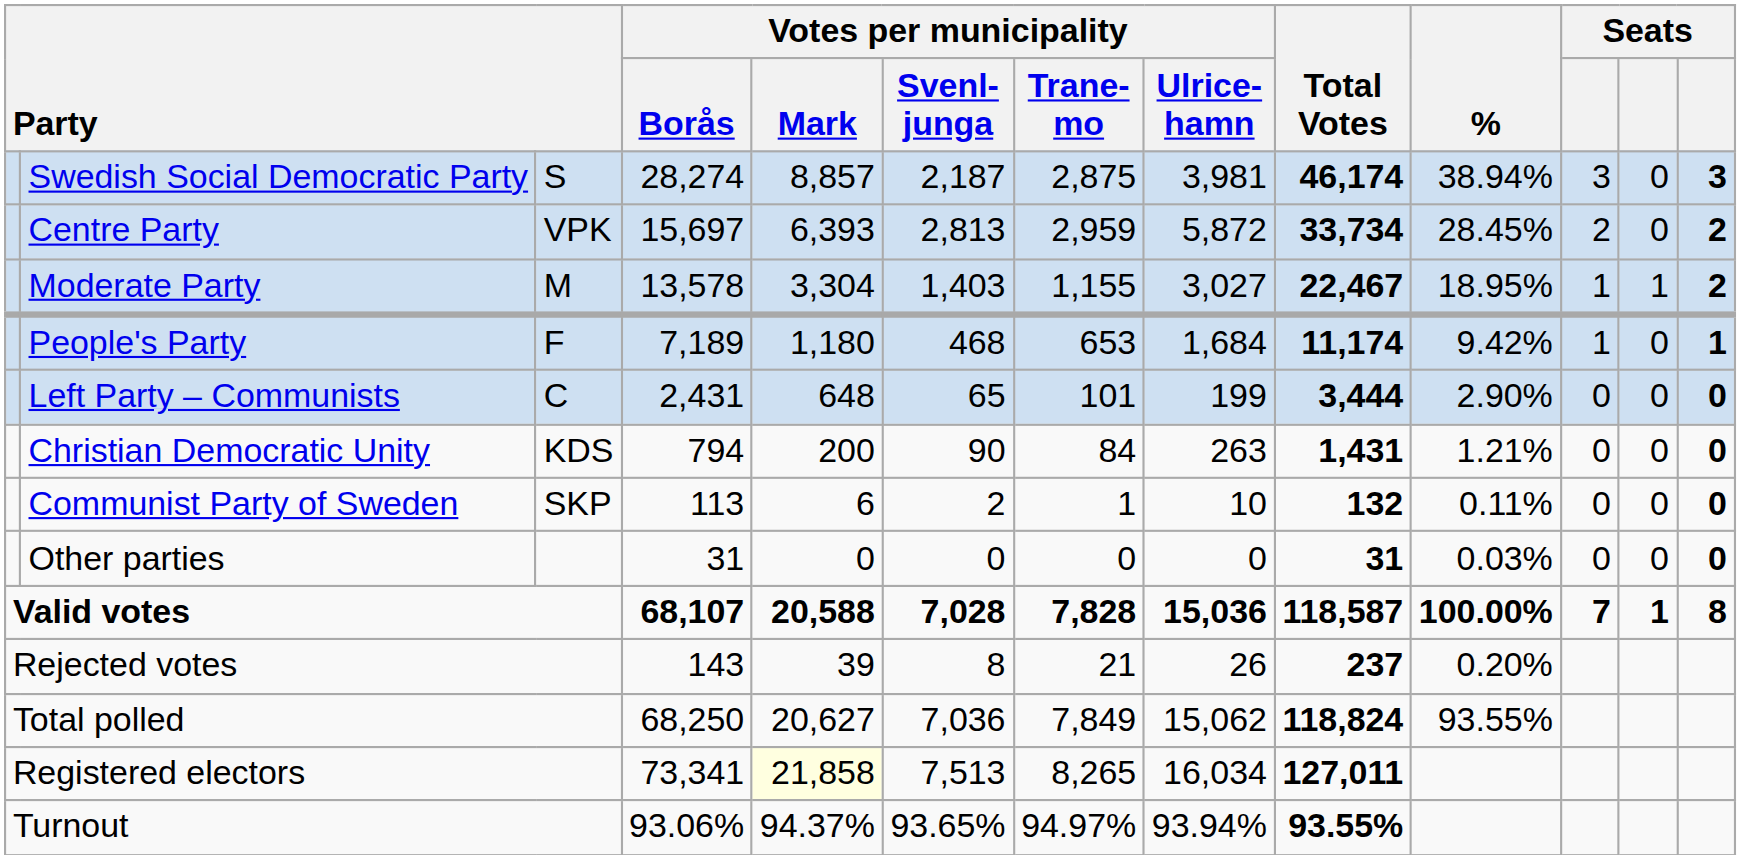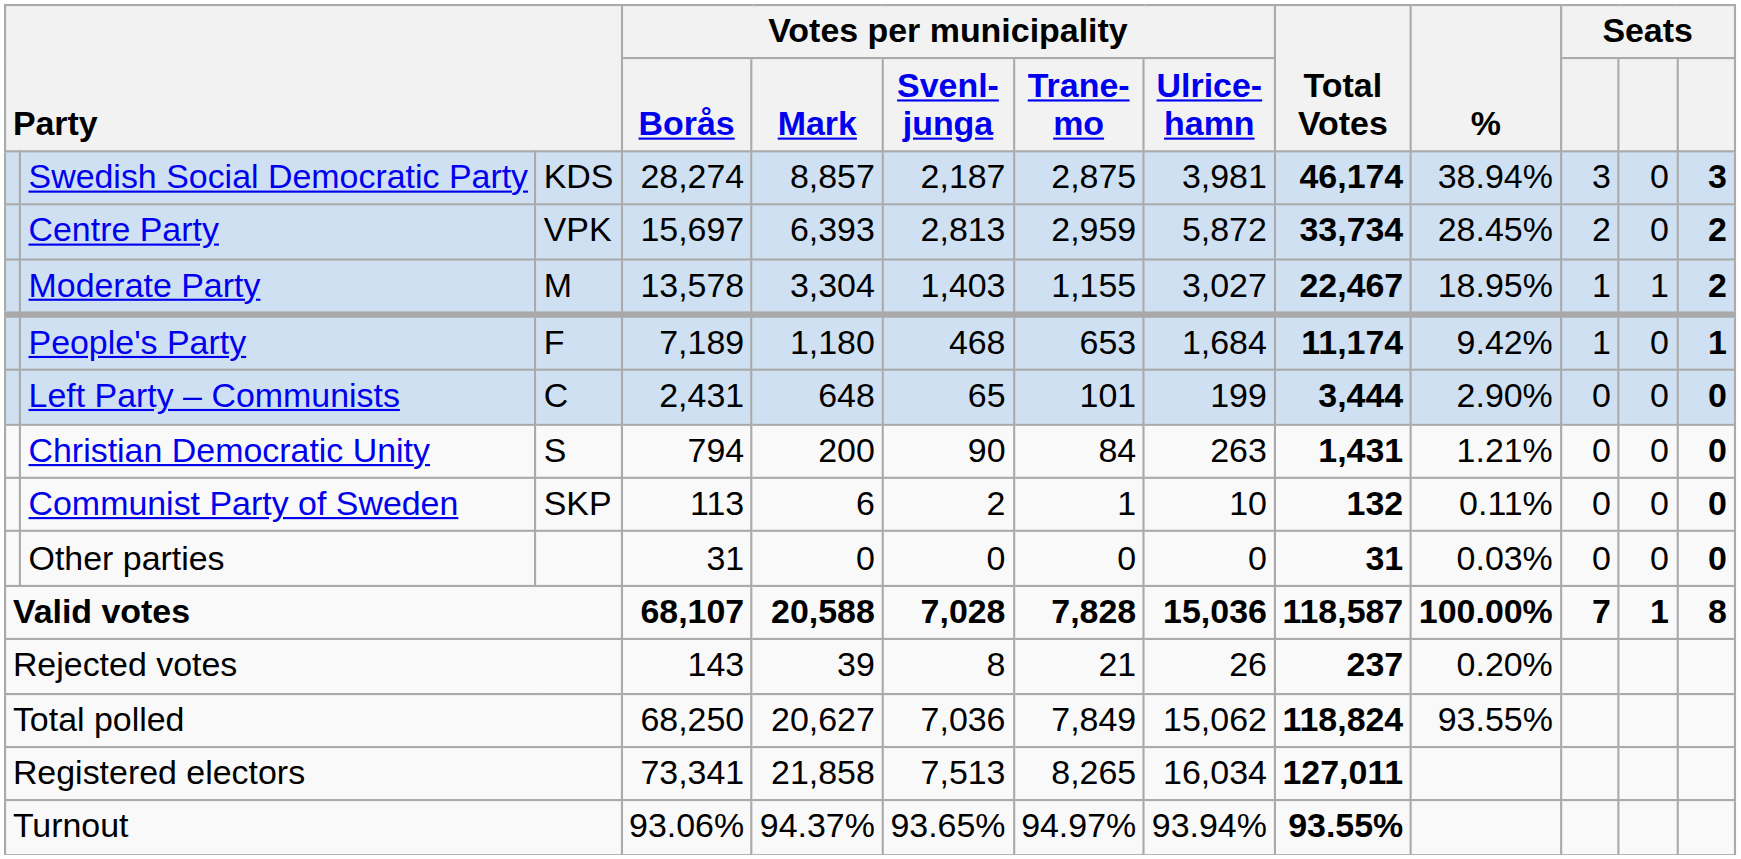Swedish Social Democratic Party | column 3: S -> KDS
Christian Democratic Unity | column 3: KDS -> S
Registered electors | Votes per municipality / Mark: lightyellow background -> no background
